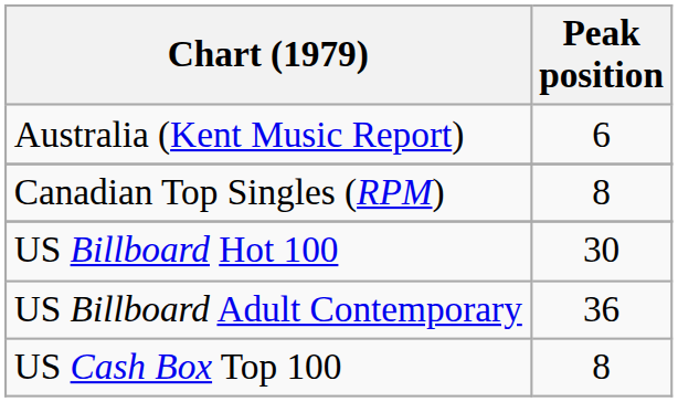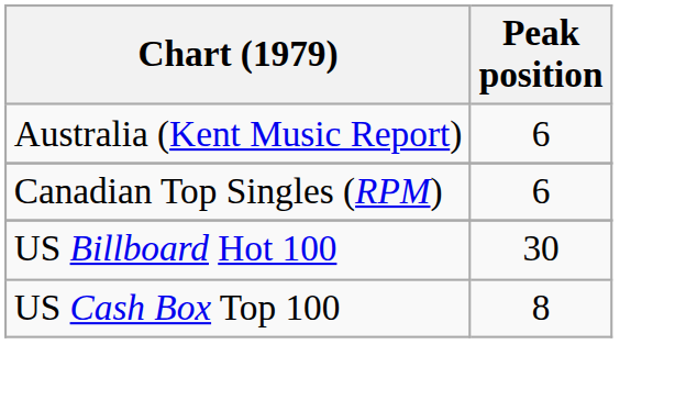Canadian Top Singles (RPM) | Peak position: 8 -> 6
- row: US Billboard Adult Contemporary | 36
